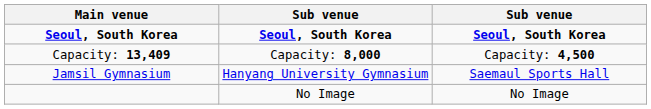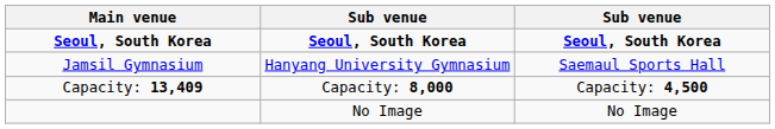rows swapped: Jamsil Gymnasium <-> Capacity: 13,409
